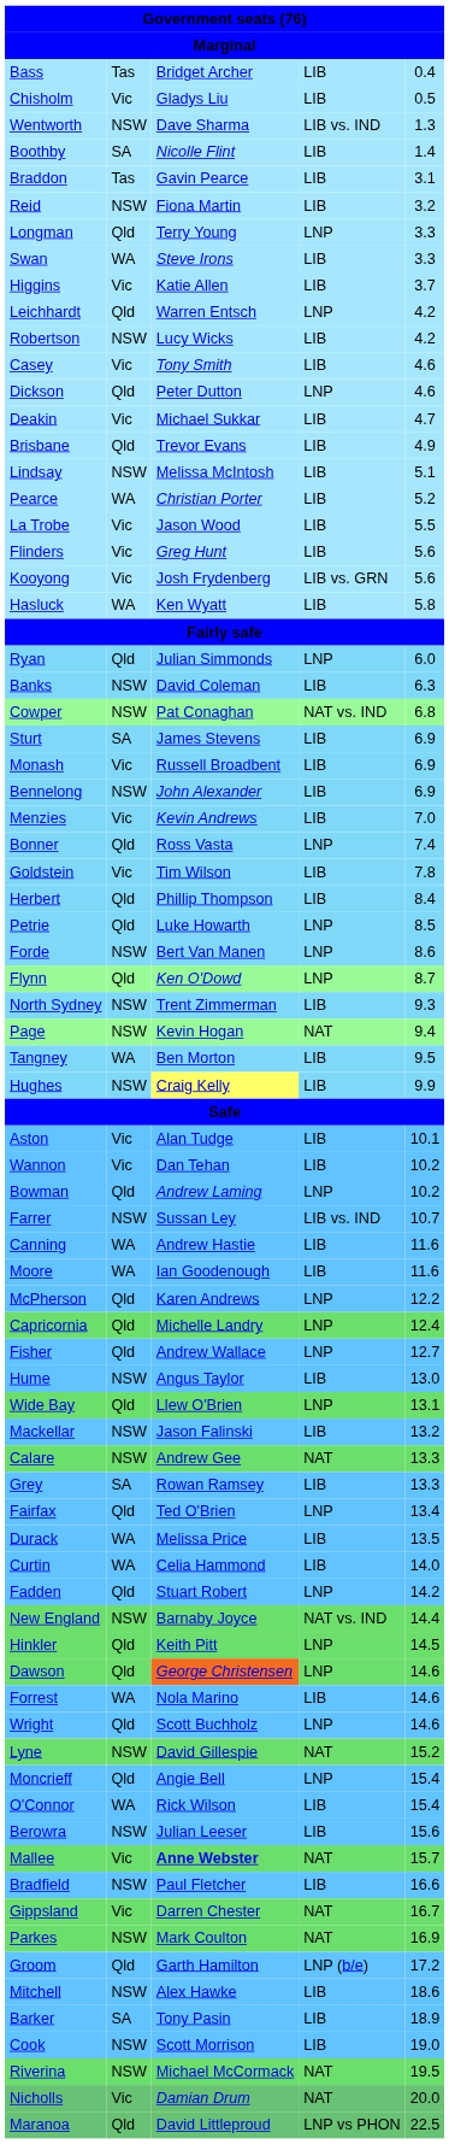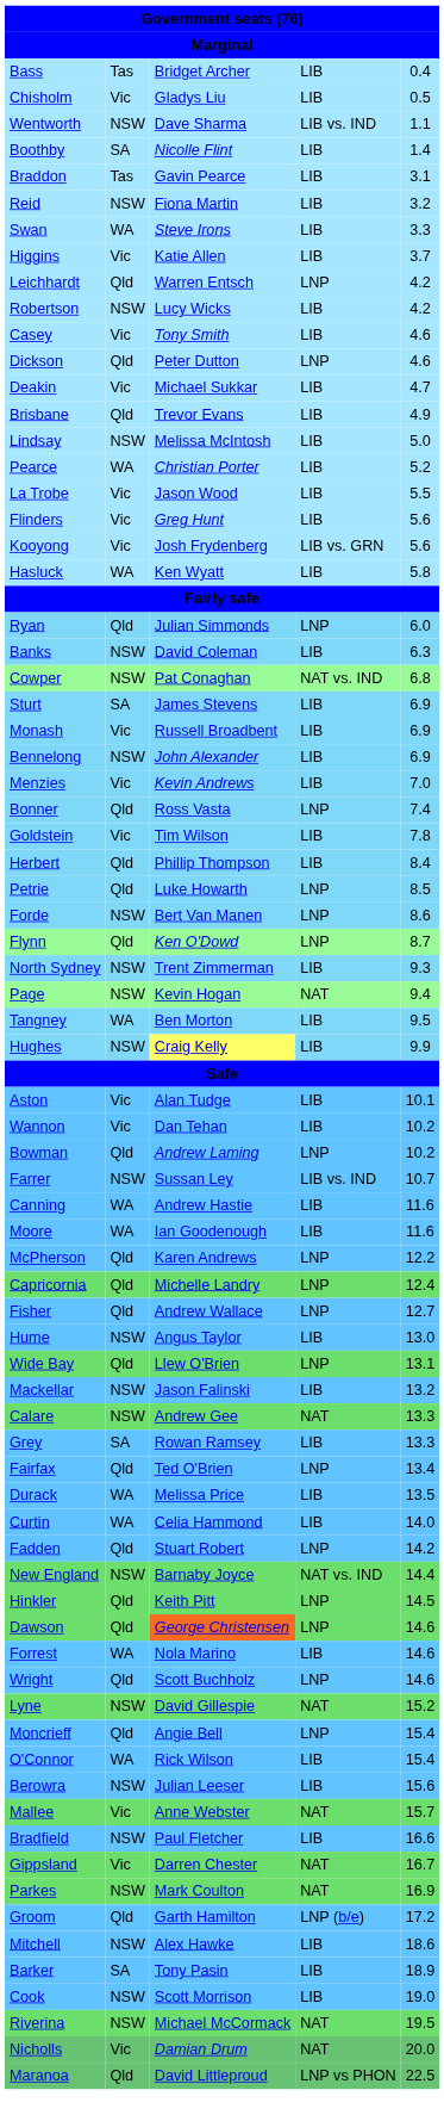Wentworth | column 5: 1.3 -> 1.1
- row: Longman | Qld | Terry Young | LNP | 3.3
Lindsay | column 5: 5.1 -> 5.0
Mallee | column 3: bold -> normal
